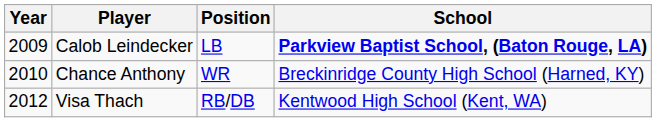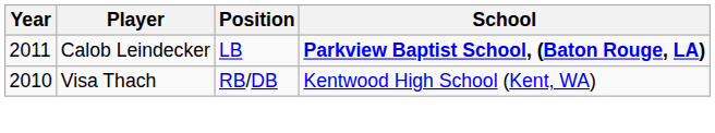Calob Leindecker | Year: 2009 -> 2011
- row: 2010 | Chance Anthony | WR | Breckinridge County High School (Harned, KY)
Visa Thach | Year: 2012 -> 2010
